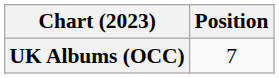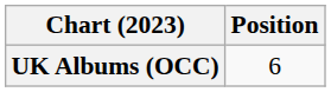UK Albums (OCC) | Position: 7 -> 6
